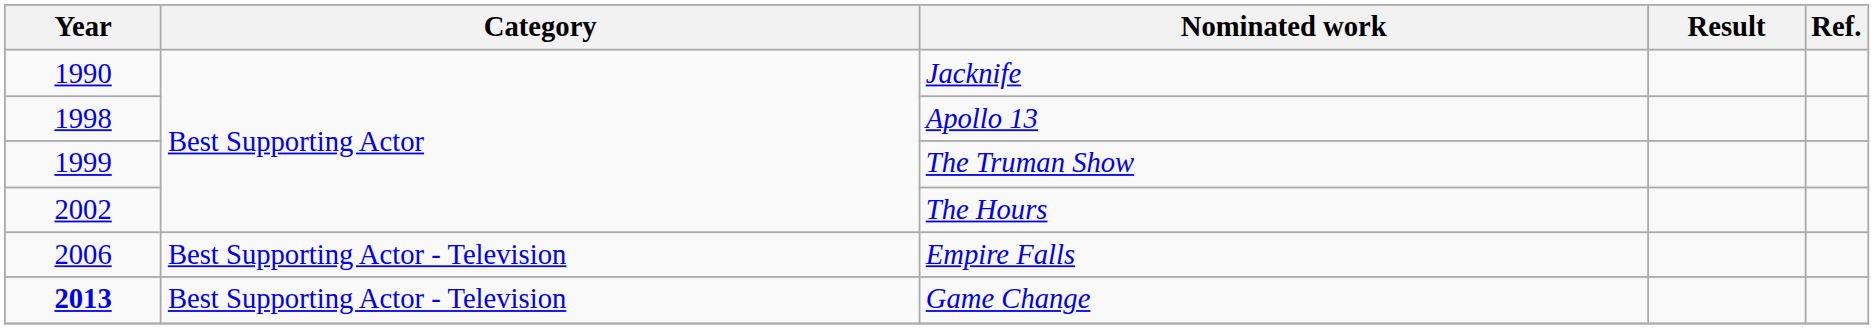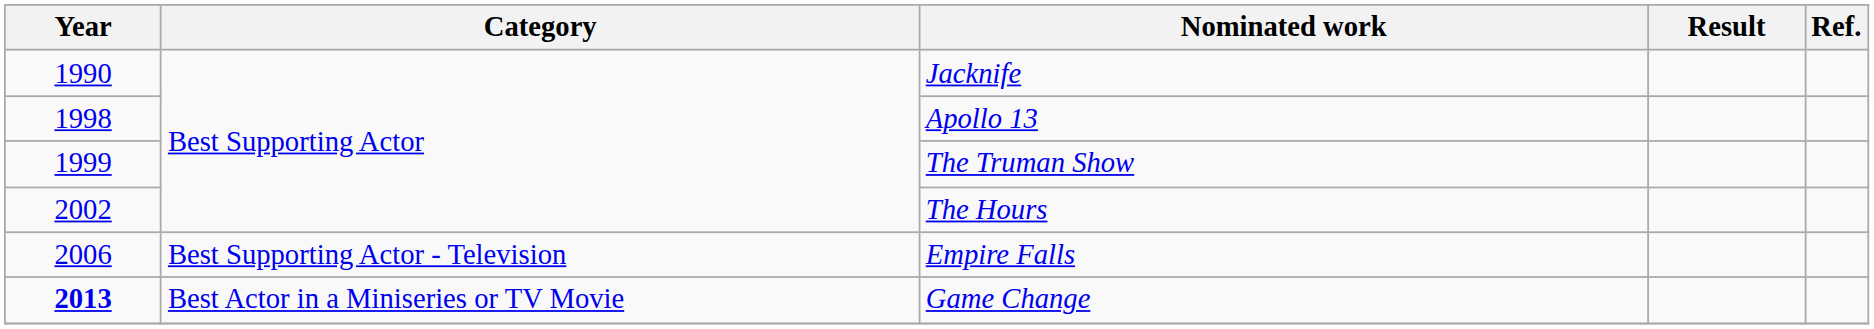Game Change | Category: Best Supporting Actor - Television -> Best Actor in a Miniseries or TV Movie
